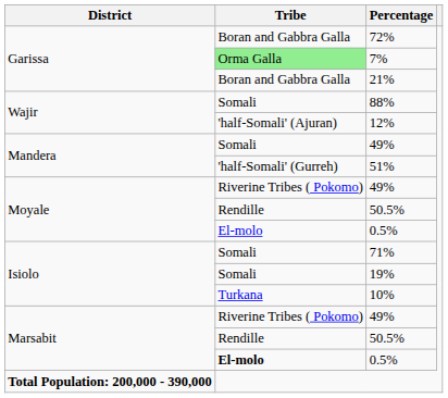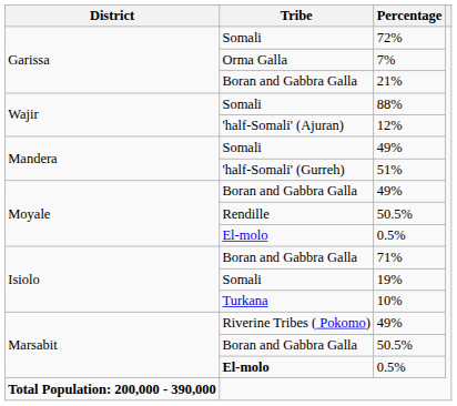72% | Tribe: Boran and Gabbra Galla -> Somali
7% | Tribe: lightgreen background -> no background
Moyale / 49% | Tribe: Riverine Tribes ( Pokomo) -> Boran and Gabbra Galla
71% | Tribe: Somali -> Boran and Gabbra Galla
Marsabit / 50.5% | Tribe: Rendille -> Boran and Gabbra Galla
